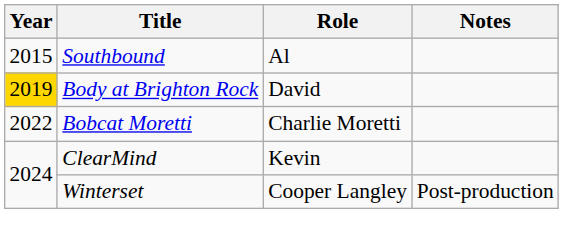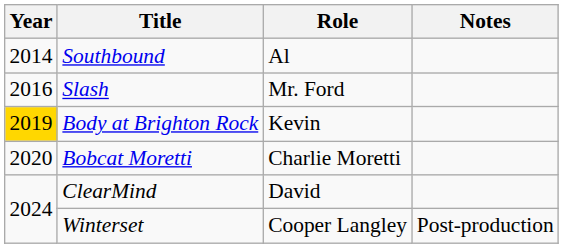Southbound | Year: 2015 -> 2014
+ row: 2016 | Slash | Mr. Ford
Body at Brighton Rock | Role: David -> Kevin
Bobcat Moretti | Year: 2022 -> 2020
ClearMind | Role: Kevin -> David
